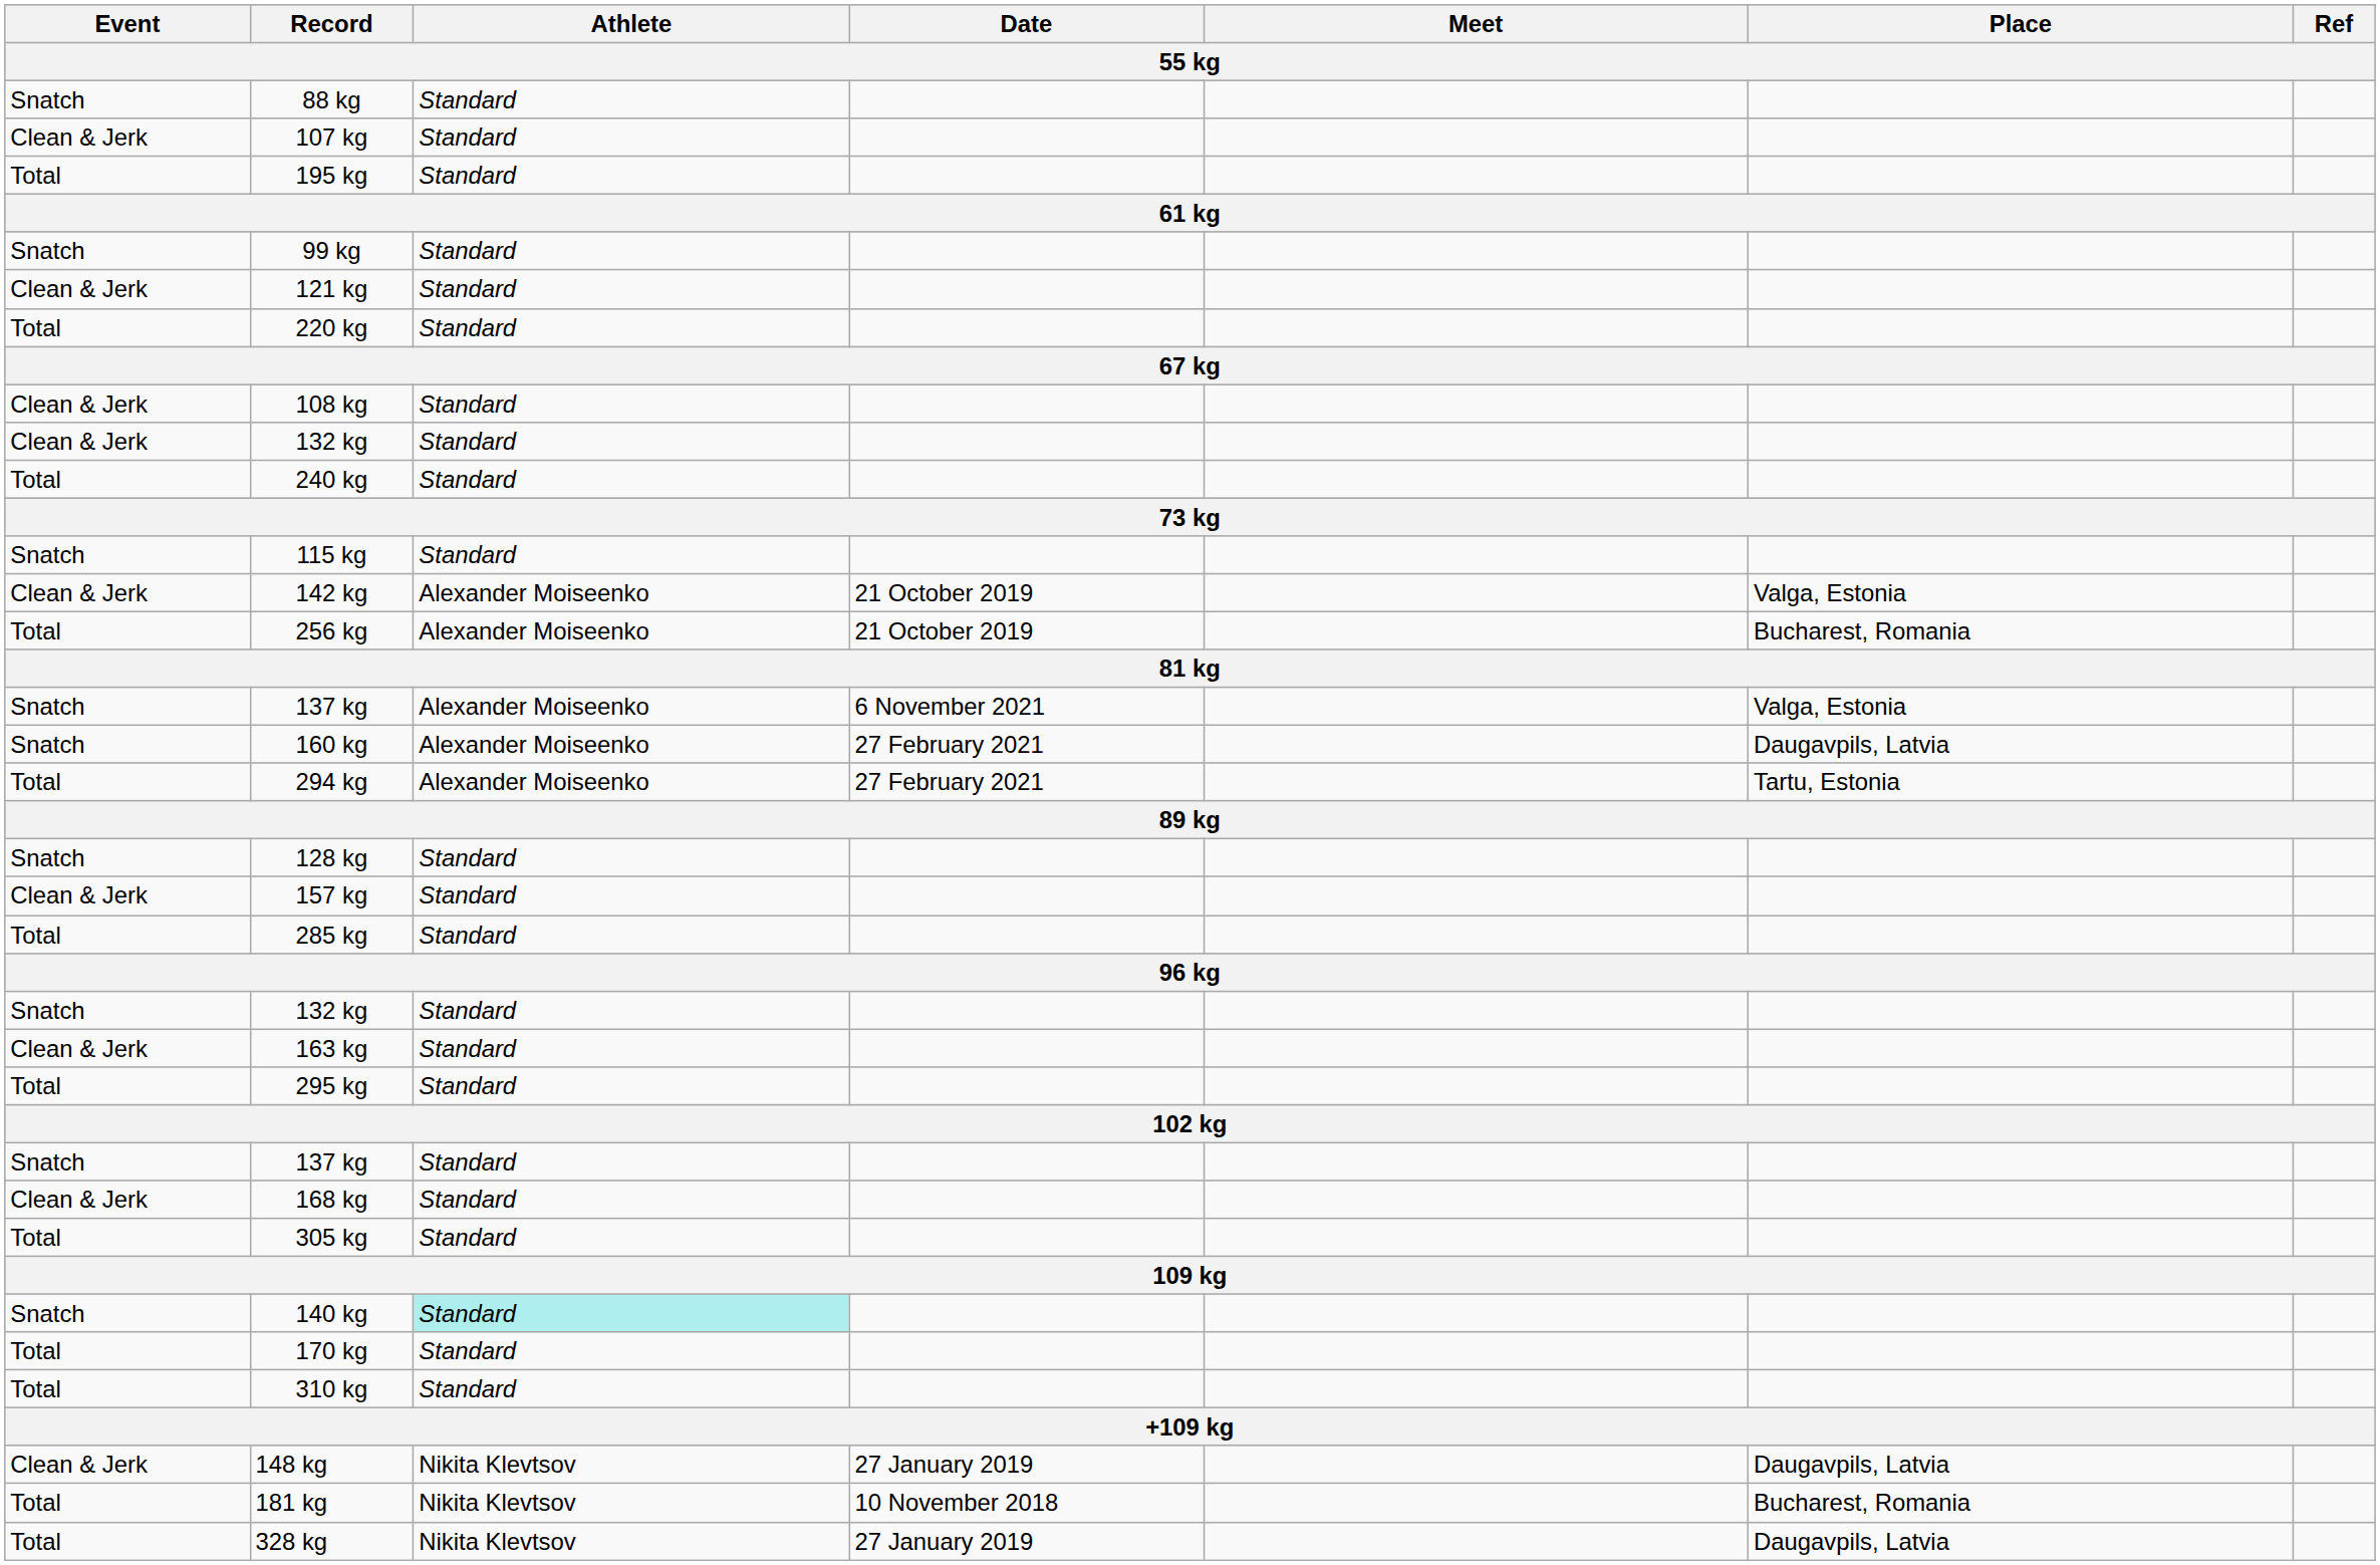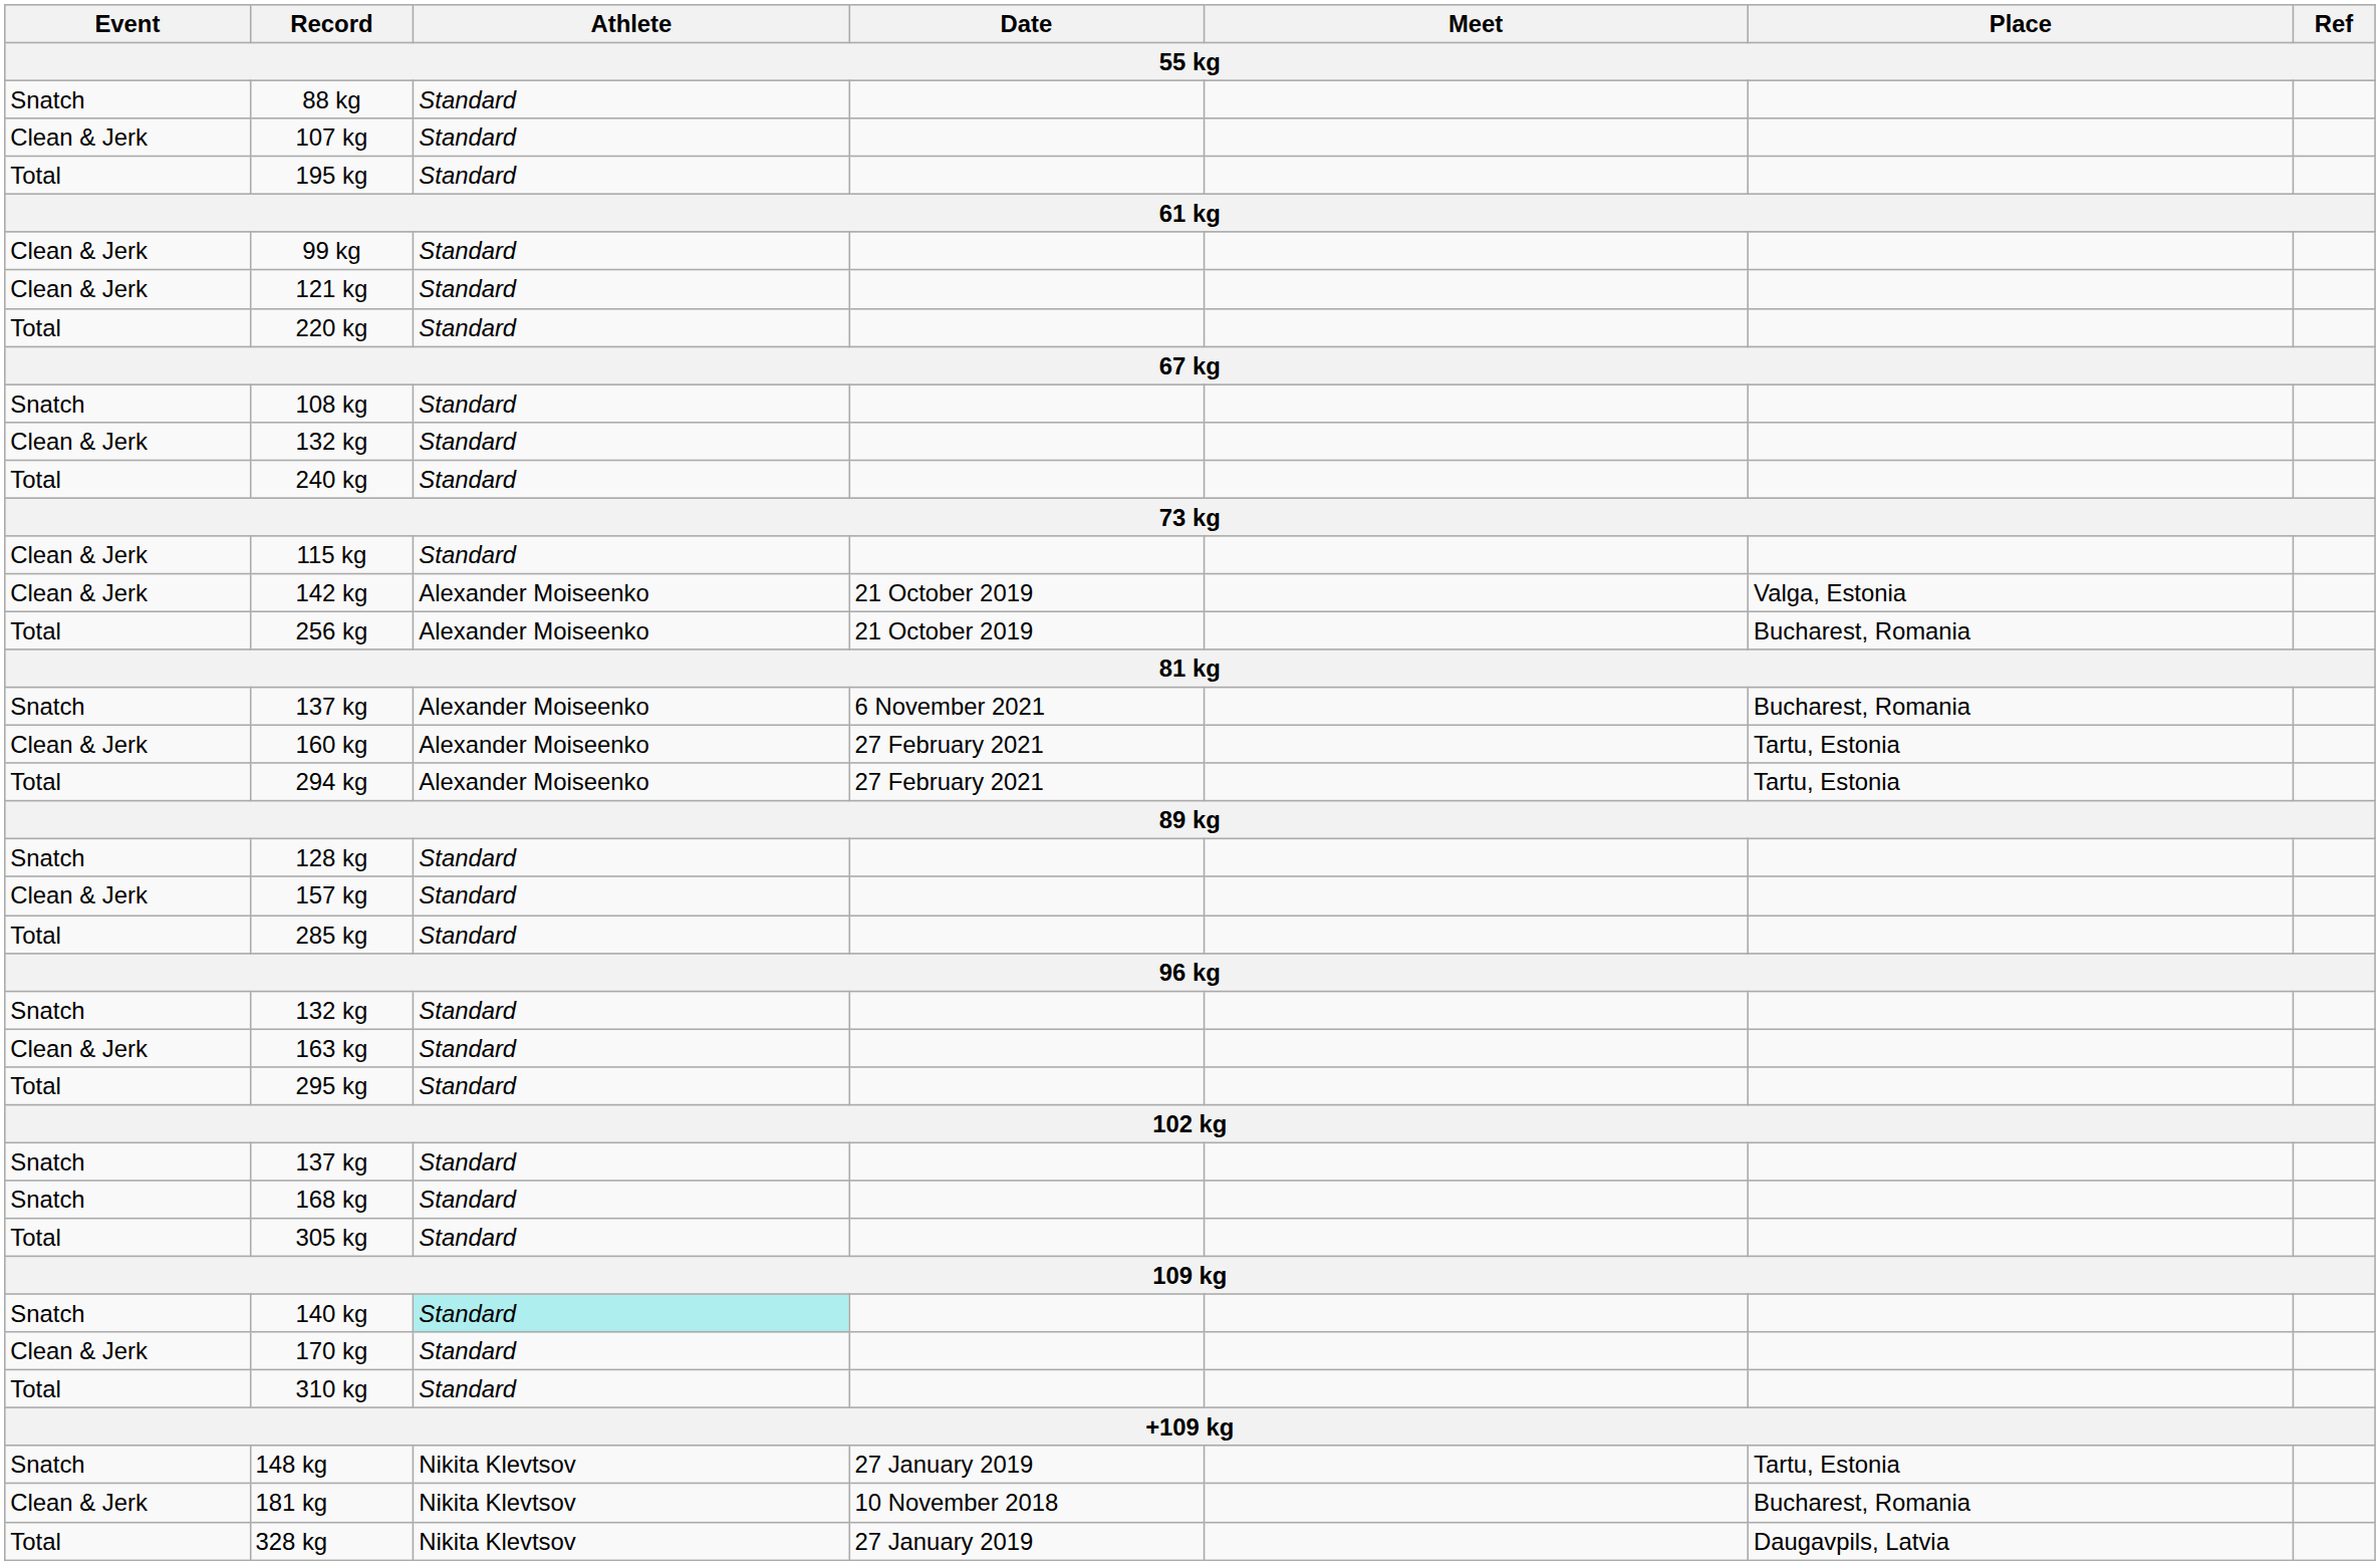99 kg | Event: Snatch -> Clean & Jerk
108 kg | Event: Clean & Jerk -> Snatch
115 kg | Event: Snatch -> Clean & Jerk
137 kg / 6 November 2021 | Place: Valga, Estonia -> Bucharest, Romania
160 kg | Event: Snatch -> Clean & Jerk
160 kg | Place: Daugavpils, Latvia -> Tartu, Estonia
168 kg | Event: Clean & Jerk -> Snatch
170 kg | Event: Total -> Clean & Jerk
148 kg | Event: Clean & Jerk -> Snatch
148 kg | Place: Daugavpils, Latvia -> Tartu, Estonia
181 kg | Event: Total -> Clean & Jerk
